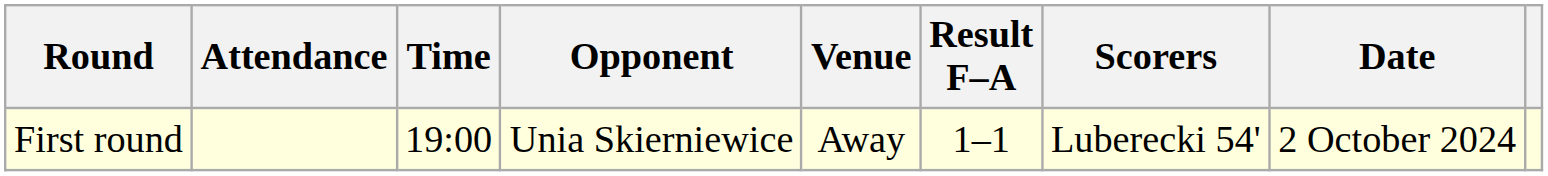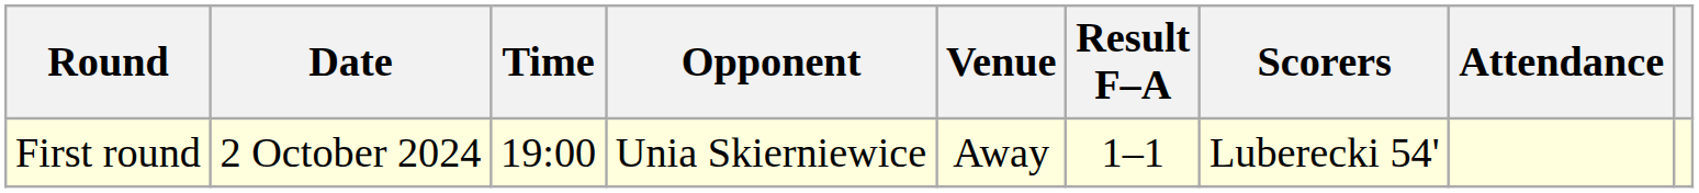columns swapped: Date <-> Attendance
